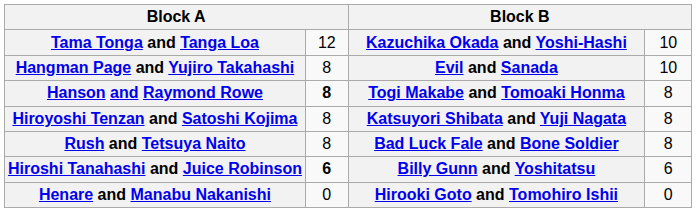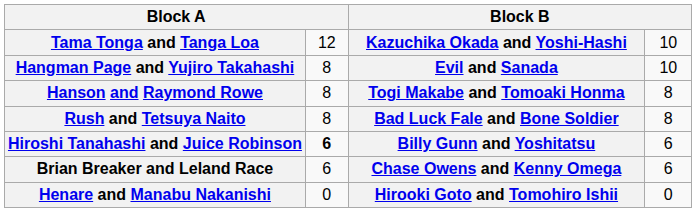Hanson and Raymond Rowe | column 2: bold -> normal
- row: Hiroyoshi Tenzan and Satoshi Kojima | 8 | Katsuyori Shibata and Yuji Nagata | 8
+ row: Brian Breaker and Leland Race | 6 | Chase Owens and Kenny Omega | 6
